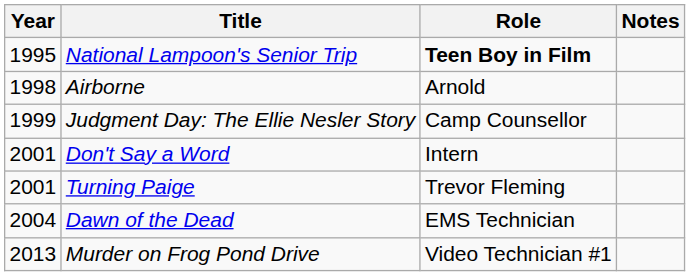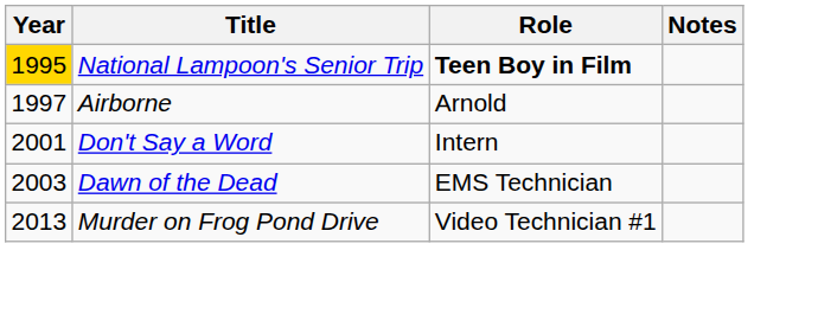National Lampoon's Senior Trip | Year: no background -> gold background
Airborne | Year: 1998 -> 1997
- row: 1999 | Judgment Day: The Ellie Nesler Story | Camp Counsellor
- row: 2001 | Turning Paige | Trevor Fleming
Dawn of the Dead | Year: 2004 -> 2003
